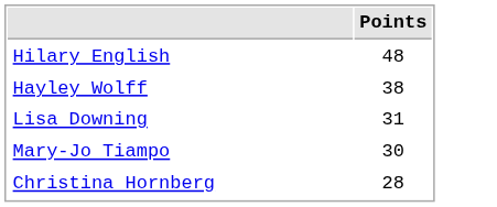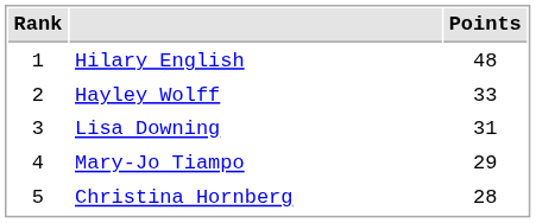+ column: Rank | 1 | 2 | 3 | 4 | 5
Hayley Wolff | Points: 38 -> 33
Mary-Jo Tiampo | Points: 30 -> 29
